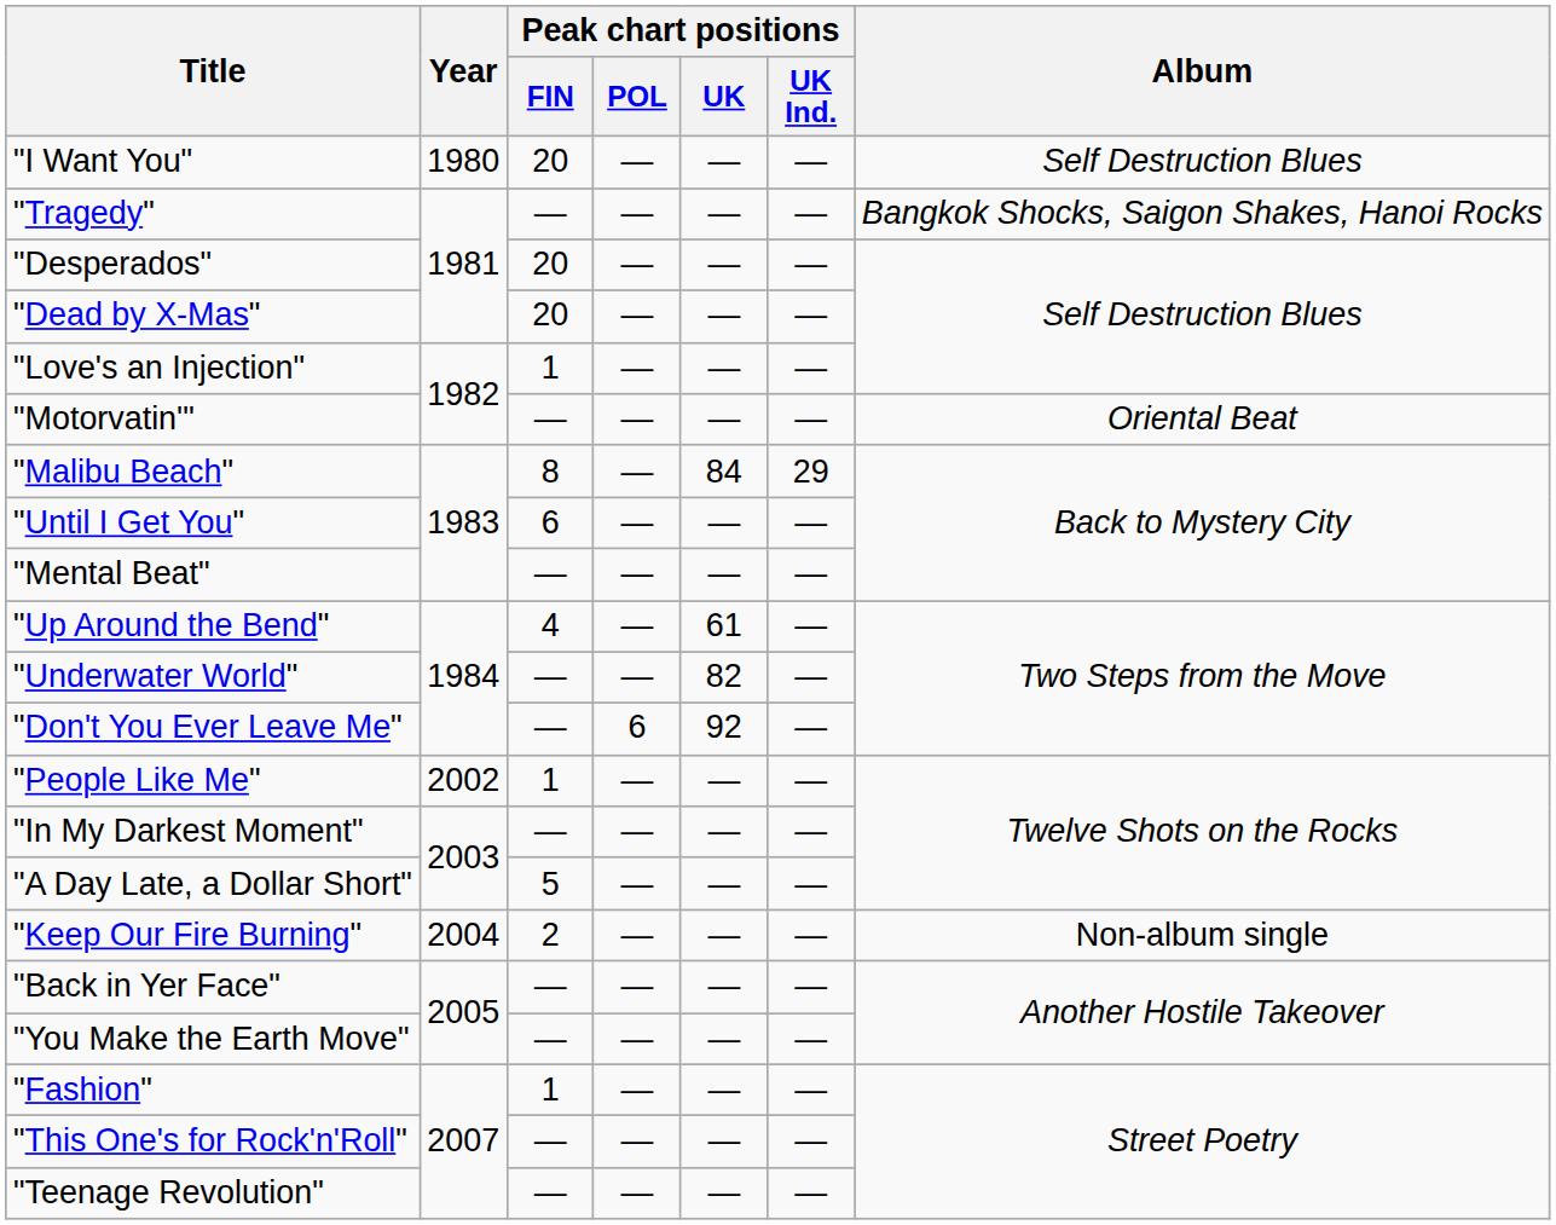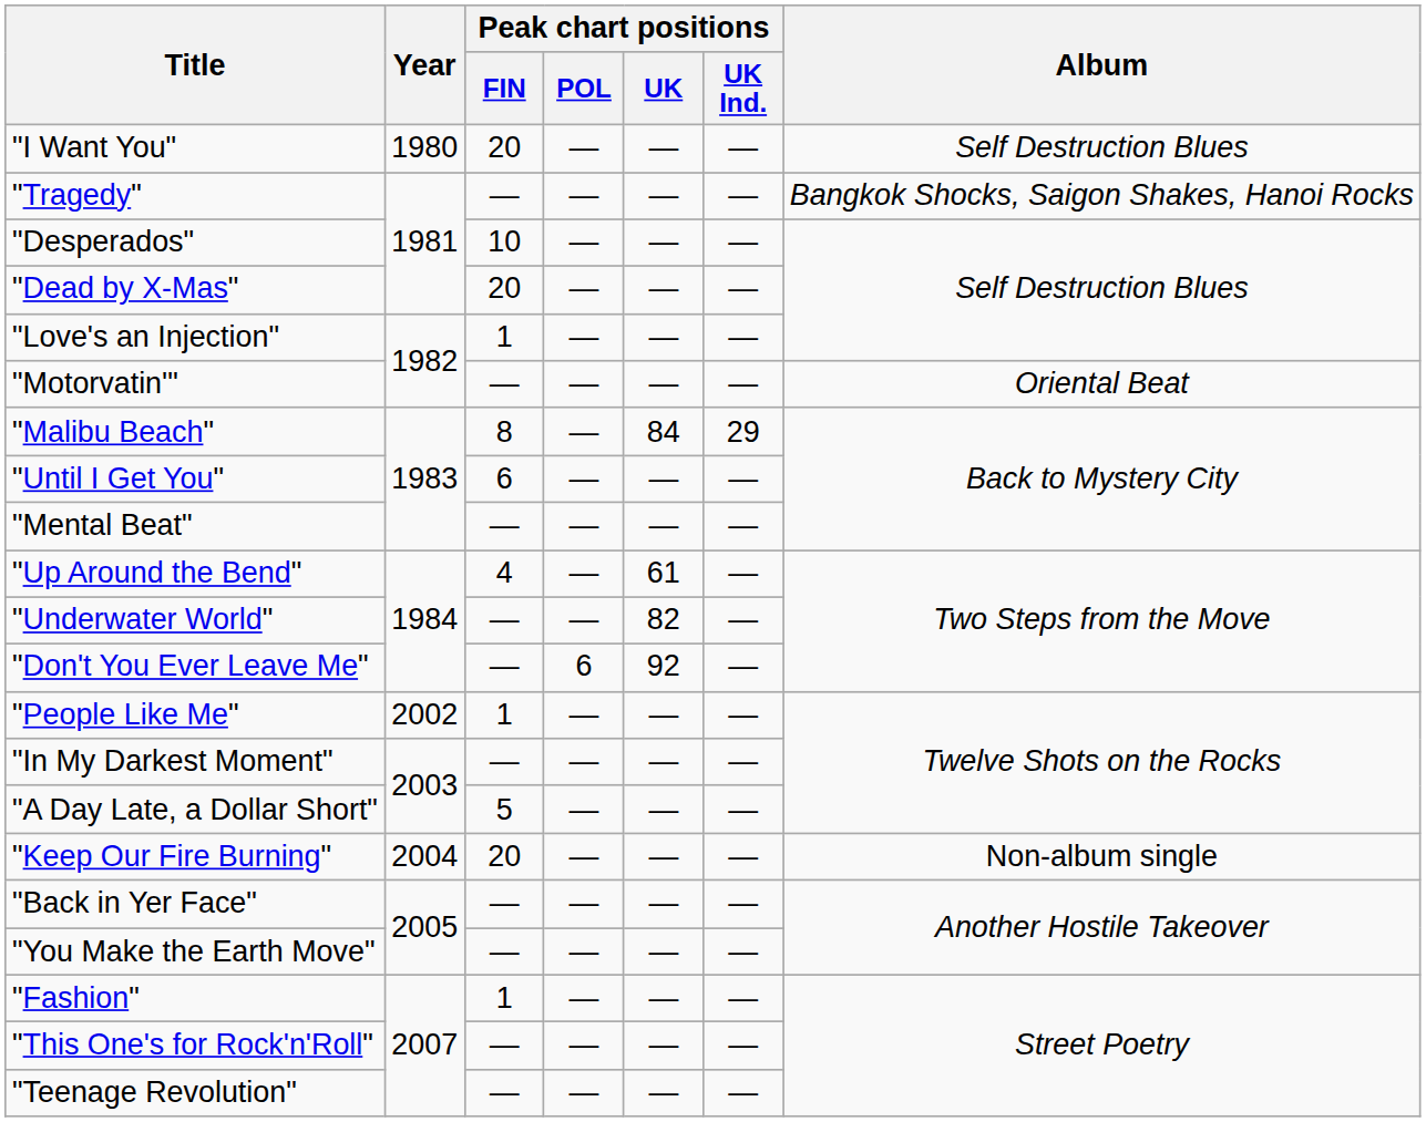"Desperados" | Peak chart positions / FIN: 20 -> 10
"Keep Our Fire Burning" | Peak chart positions / FIN: 2 -> 20
